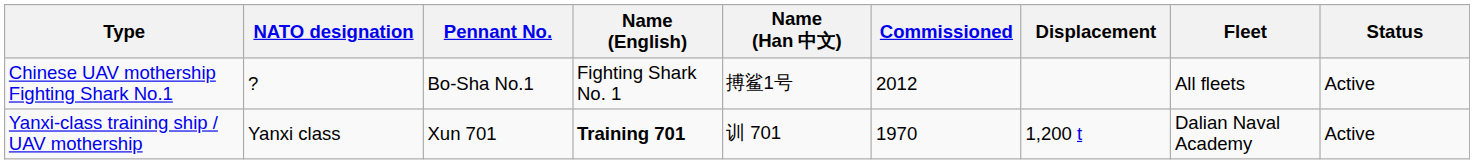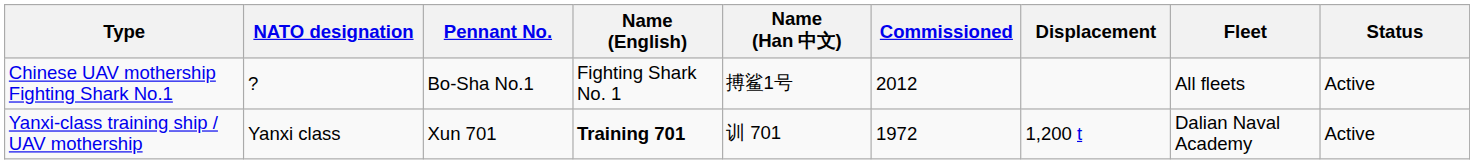Yanxi-class training ship / UAV mothership | Commissioned: 1970 -> 1972
